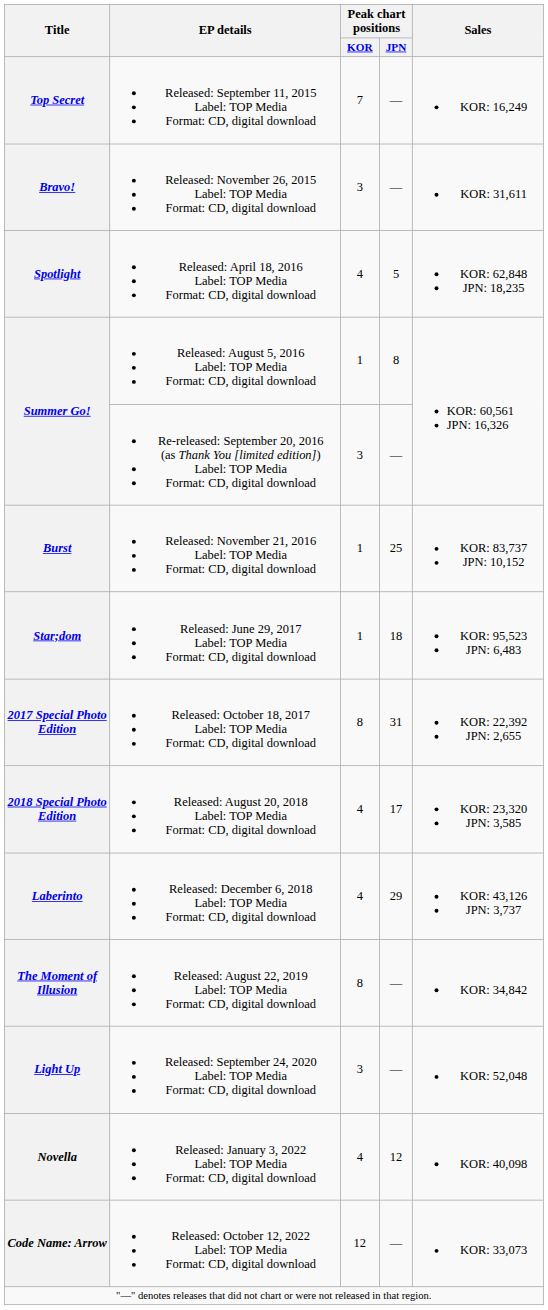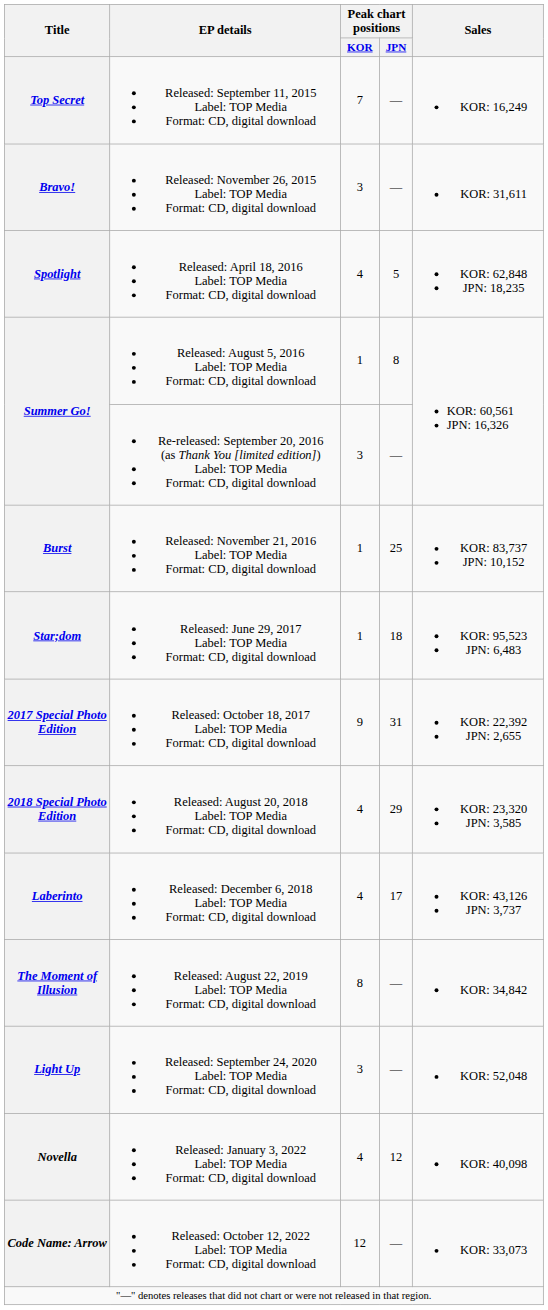2017 Special Photo Edition | Peak chart positions / KOR: 8 -> 9
2018 Special Photo Edition | Peak chart positions / JPN: 17 -> 29
Laberinto | Peak chart positions / JPN: 29 -> 17
